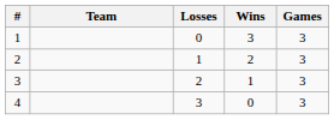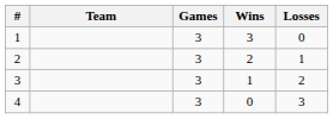columns swapped: Games <-> Losses
